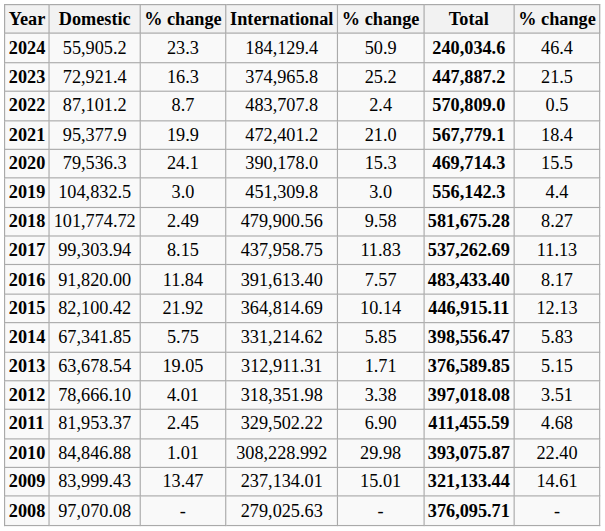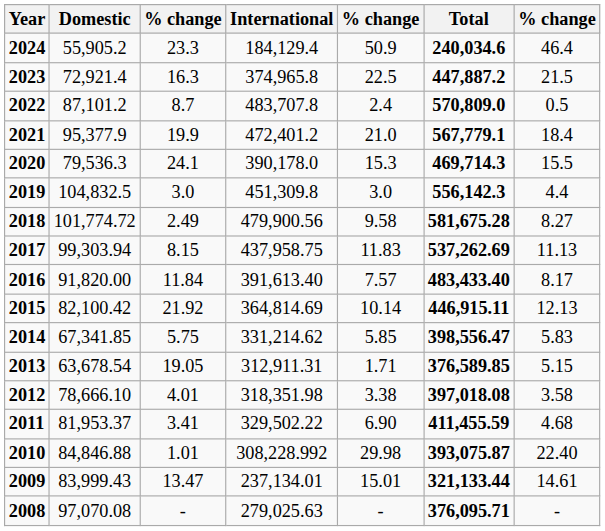2023 | column 5: 25.2 -> 22.5
2012 | column 7: 3.51 -> 3.58
2011 | column 3: 2.45 -> 3.41
